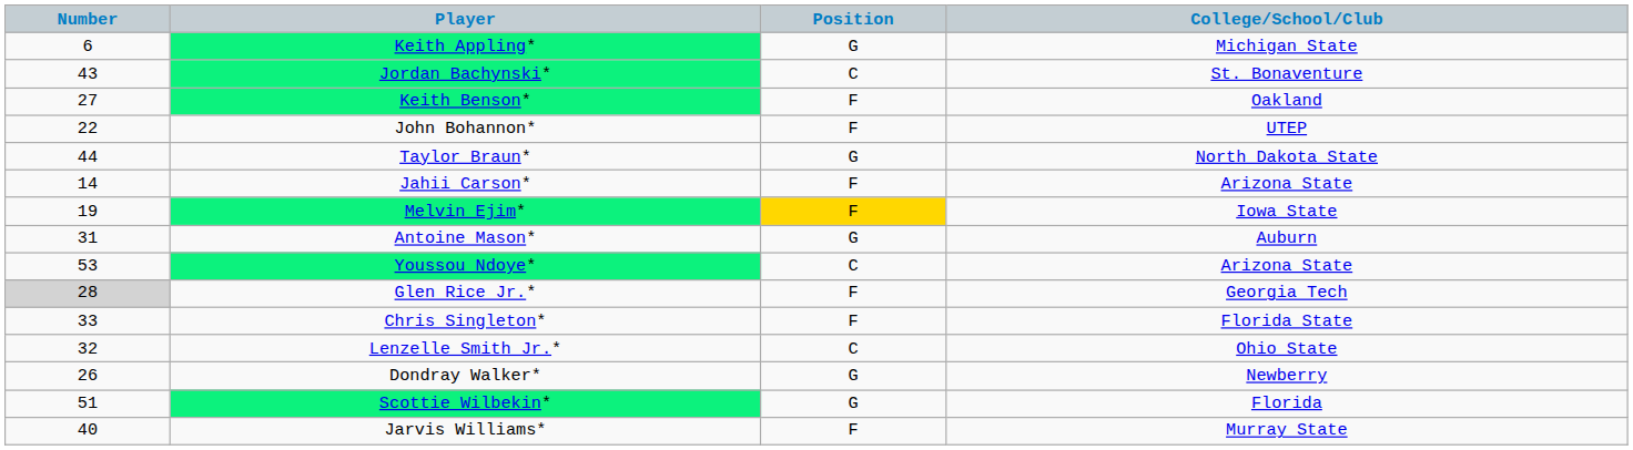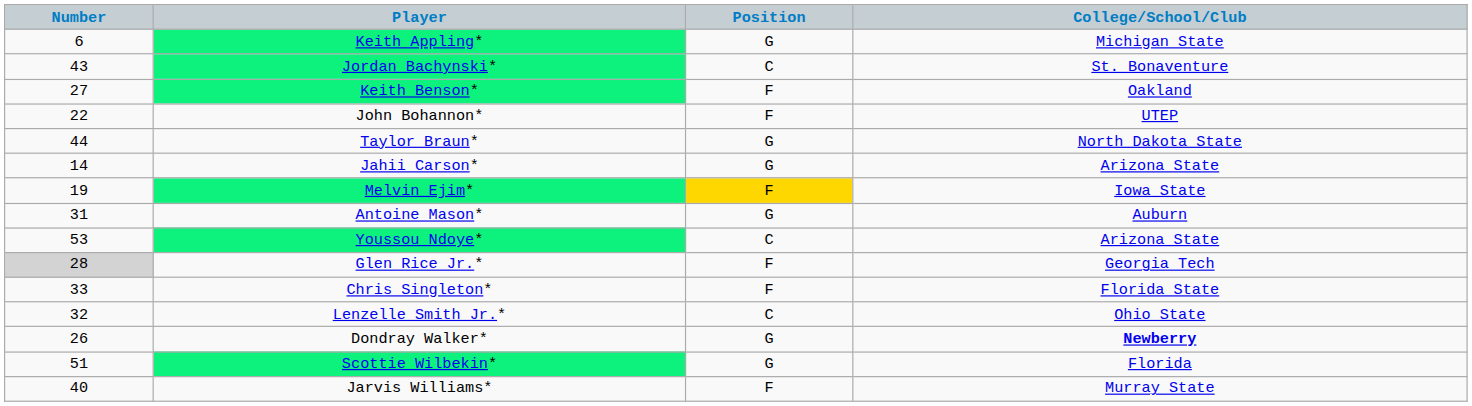Jahii Carson* | Position: F -> G
Dondray Walker* | College/School/Club: normal -> bold
